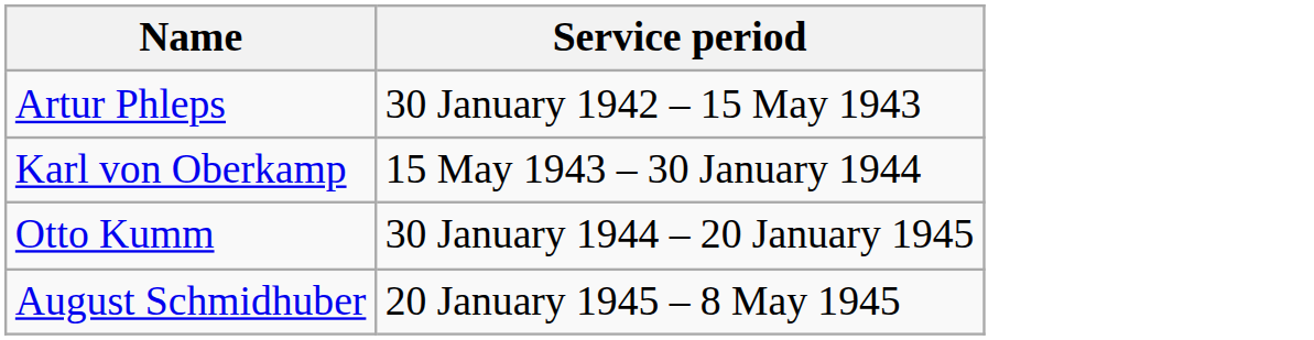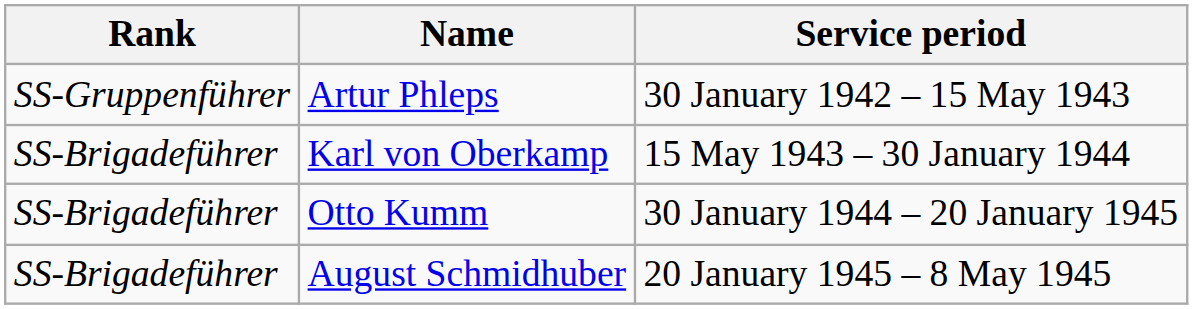+ column: Rank | SS-Gruppenführer | SS-Brigadeführer | SS-Brigadeführer | SS-Brigadeführer
